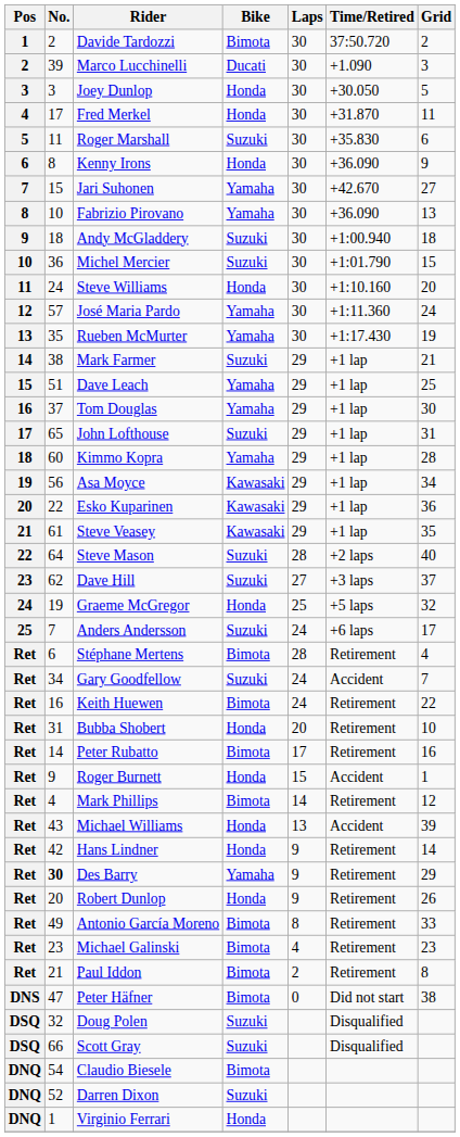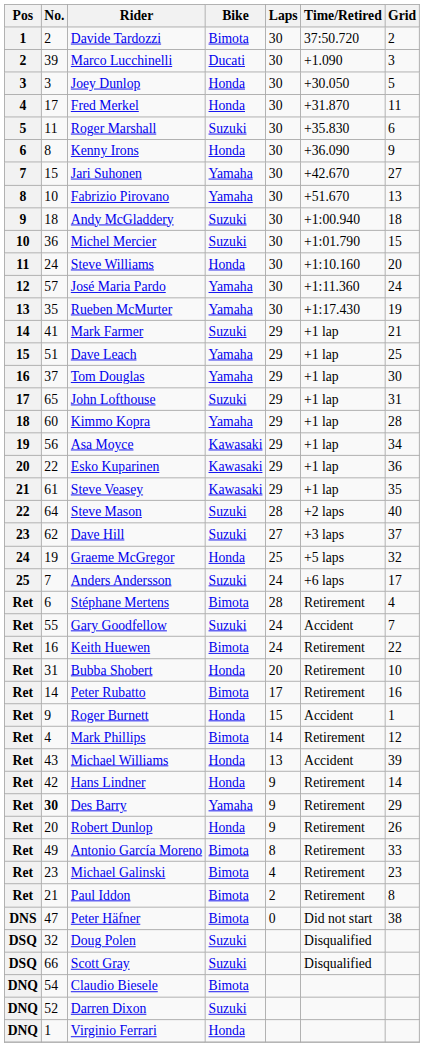Fabrizio Pirovano | Time/Retired: +36.090 -> +51.670
Mark Farmer | No.: 38 -> 41
Gary Goodfellow | No.: 34 -> 55
